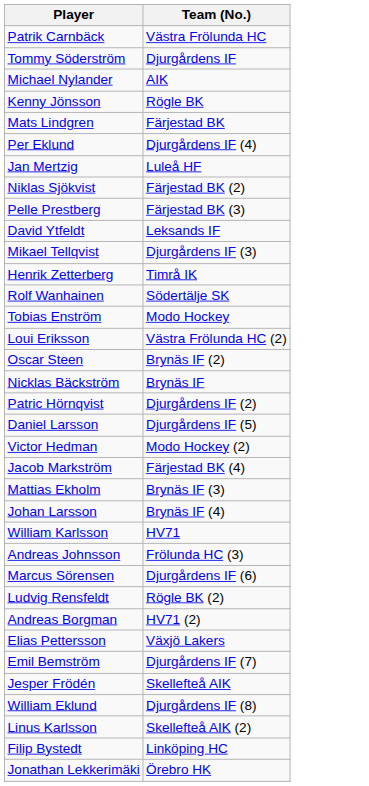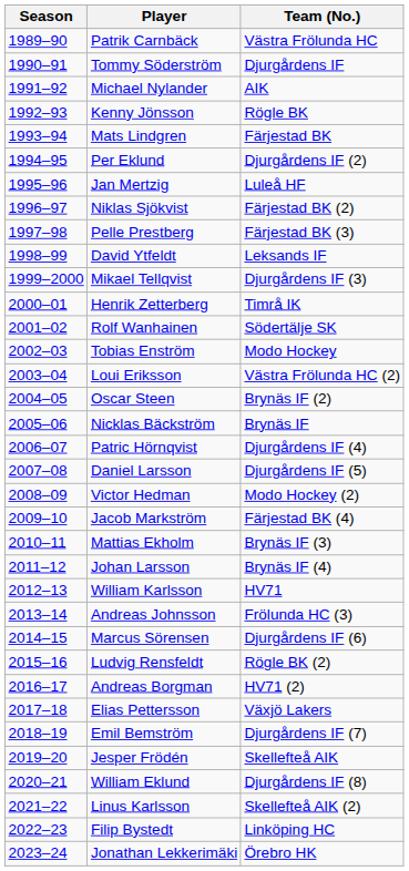+ column: Season | 1989–90 | 1990–91 | 1991–92 | 1992–93 | 1993–94 | 1994–95 | 1995–96 | 1996–97 | 1997–98 | 1998–99 | 1999–2000 | 2000–01 | 2001–02 | 2002–03 | 2003–04 | 2004–05 | 2005–06 | 2006–07 | 2007–08 | 2008–09 | 2009–10 | 2010–11 | 2011–12 | 2012–13 | 2013–14 | 2014–15 | 2015–16 | 2016–17 | 2017–18 | 2018–19 | 2019–20 | 2020–21 | 2021–22 | 2022–23 | 2023–24
Per Eklund | Team (No.): Djurgårdens IF (4) -> Djurgårdens IF (2)
Patric Hörnqvist | Team (No.): Djurgårdens IF (2) -> Djurgårdens IF (4)
